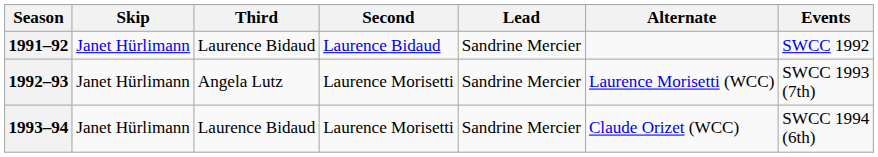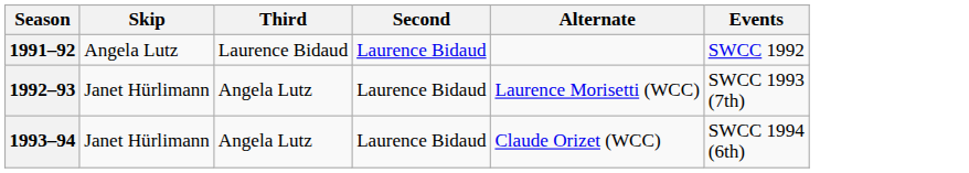- column: Lead | Sandrine Mercier | Sandrine Mercier | Sandrine Mercier
1991–92 | Skip: Janet Hürlimann -> Angela Lutz
1992–93 | Second: Laurence Morisetti -> Laurence Bidaud
1993–94 | Third: Laurence Bidaud -> Angela Lutz
1993–94 | Second: Laurence Morisetti -> Laurence Bidaud
